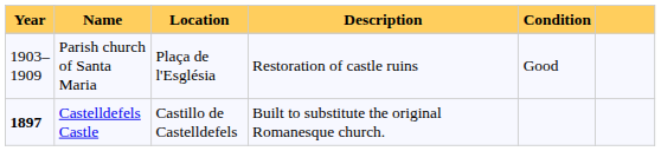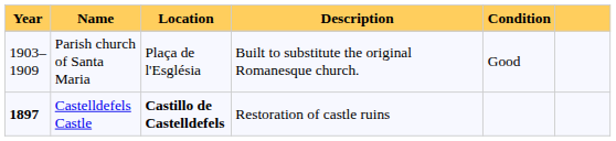Parish church of Santa Maria | Description: Restoration of castle ruins -> Built to substitute the original Romanesque church.
Castelldefels Castle | Location: normal -> bold
Castelldefels Castle | Description: Built to substitute the original Romanesque church. -> Restoration of castle ruins
